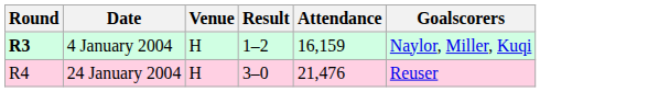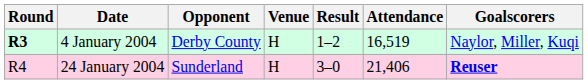+ column: Opponent | Derby County | Sunderland
4 January 2004 | Attendance: 16,159 -> 16,519
24 January 2004 | Attendance: 21,476 -> 21,406
24 January 2004 | Goalscorers: normal -> bold
